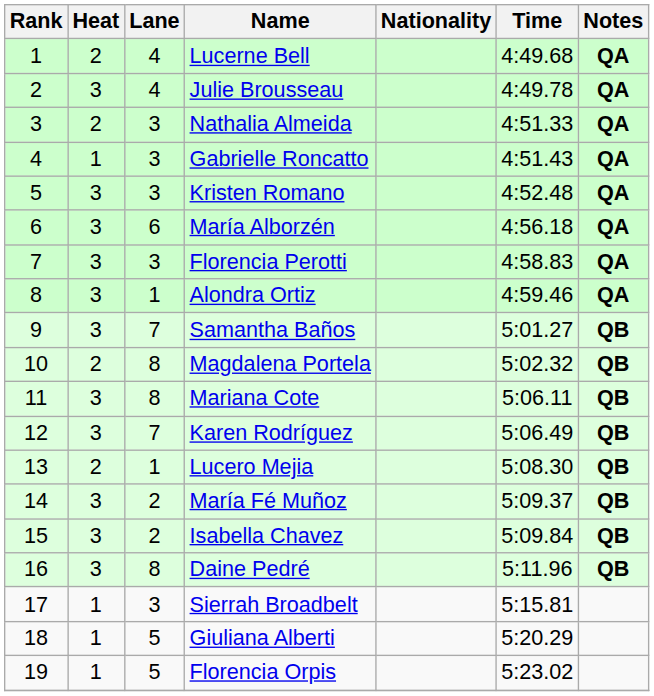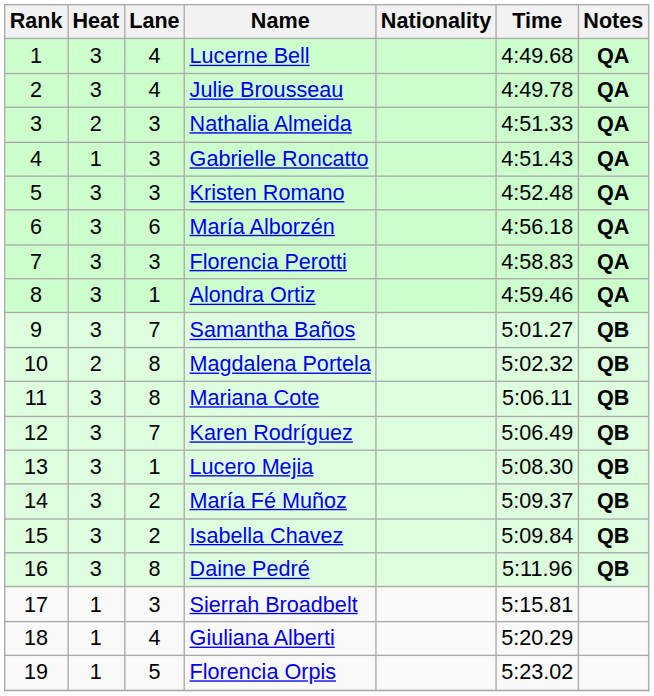Lucerne Bell | Heat: 2 -> 3
Lucero Mejia | Heat: 2 -> 3
Giuliana Alberti | Lane: 5 -> 4
